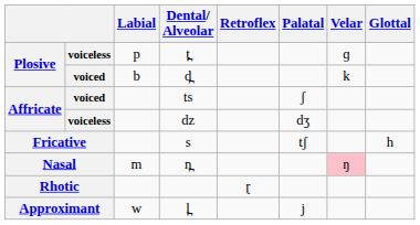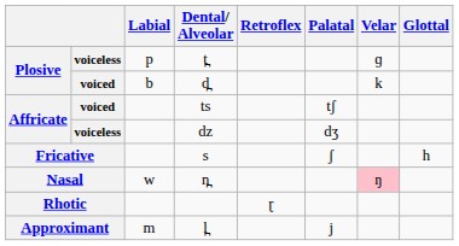ts | Palatal: ʃ -> tʃ
s | Palatal: tʃ -> ʃ
n̪ | Labial: m -> w
l̪ | Labial: w -> m
